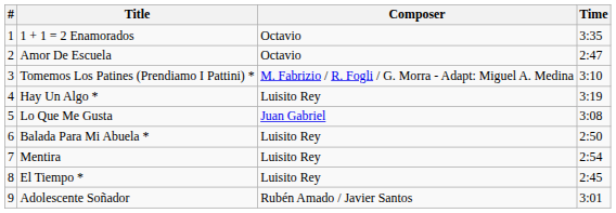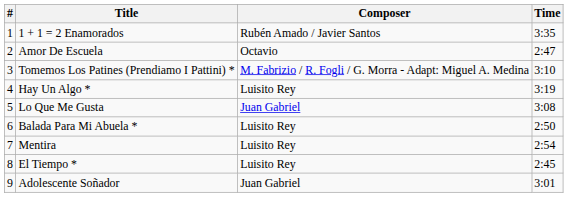1 + 1 = 2 Enamorados | Composer: Octavio -> Rubén Amado / Javier Santos
Adolescente Soñador | Composer: Rubén Amado / Javier Santos -> Juan Gabriel
